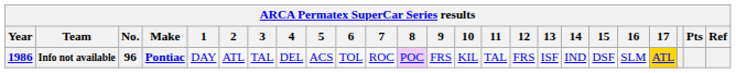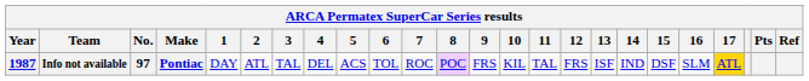Info not available | Year: 1986 -> 1987
Info not available | No.: 96 -> 97
